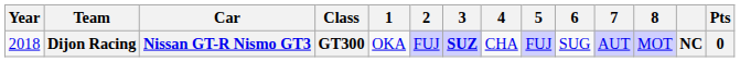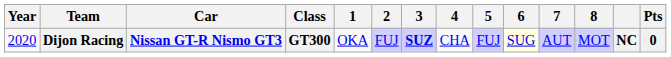Dijon Racing | Year: 2018 -> 2020
Dijon Racing | 6: no background -> lightyellow background
